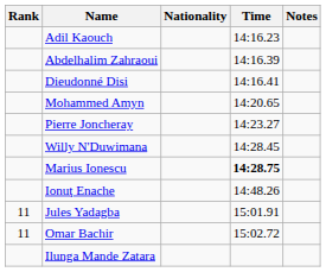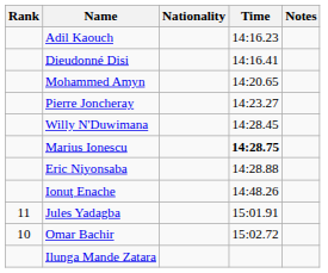- row: Abdelhalim Zahraoui | 14:16.39
+ row: Eric Niyonsaba | 14:28.88
Omar Bachir | Rank: 11 -> 10
